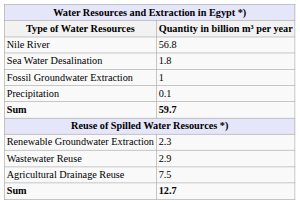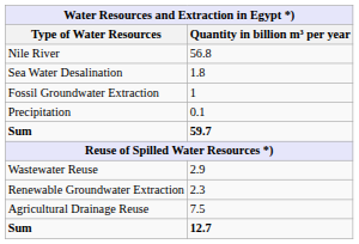rows swapped: 2.3 <-> 2.9
